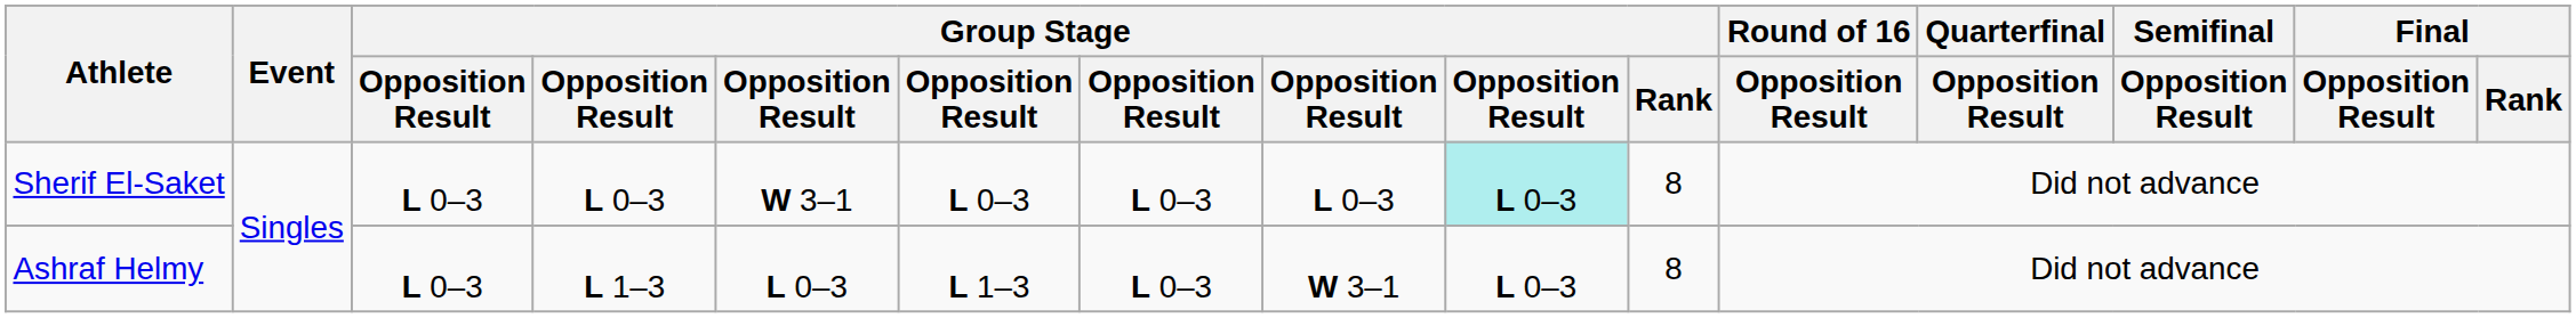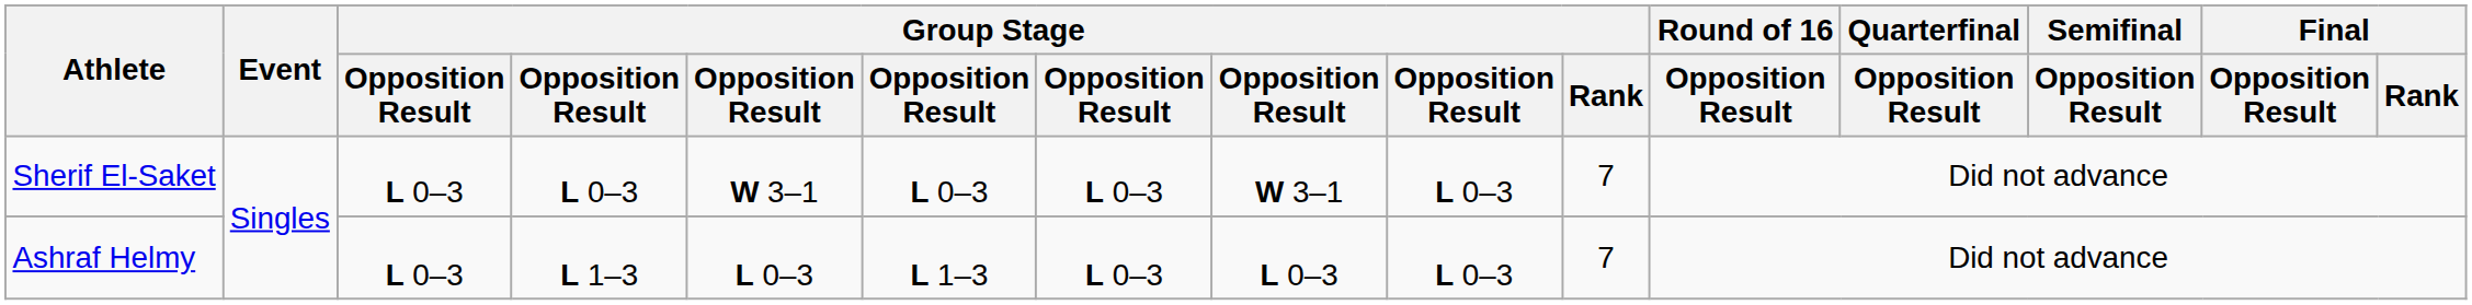Sherif El-Saket | column 8: L 0–3 -> W 3–1
Sherif El-Saket | column 9: paleturquoise background -> no background
Sherif El-Saket | Group Stage / Rank: 8 -> 7
Ashraf Helmy | column 8: W 3–1 -> L 0–3
Ashraf Helmy | Group Stage / Rank: 8 -> 7
